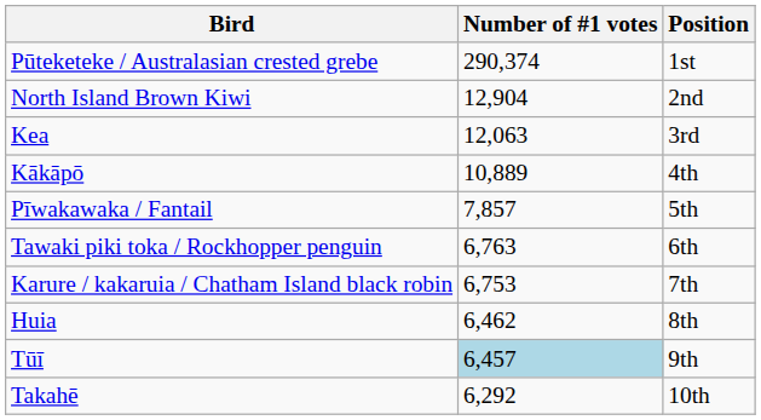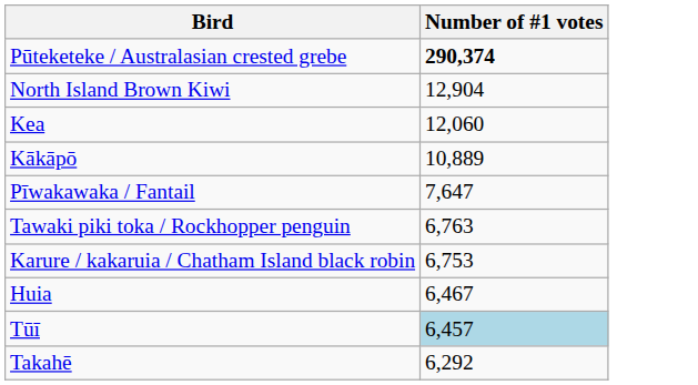- column: Position | 1st | 2nd | 3rd | 4th | 5th | 6th | 7th | 8th | 9th | 10th
Pūteketeke / Australasian crested grebe | Number of #1 votes: normal -> bold
Kea | Number of #1 votes: 12,063 -> 12,060
Pīwakawaka / Fantail | Number of #1 votes: 7,857 -> 7,647
Huia | Number of #1 votes: 6,462 -> 6,467
